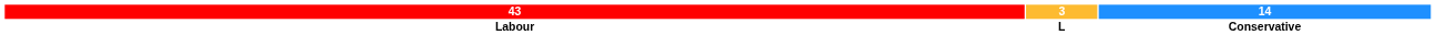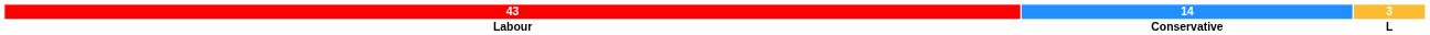columns swapped: 14 <-> 3
